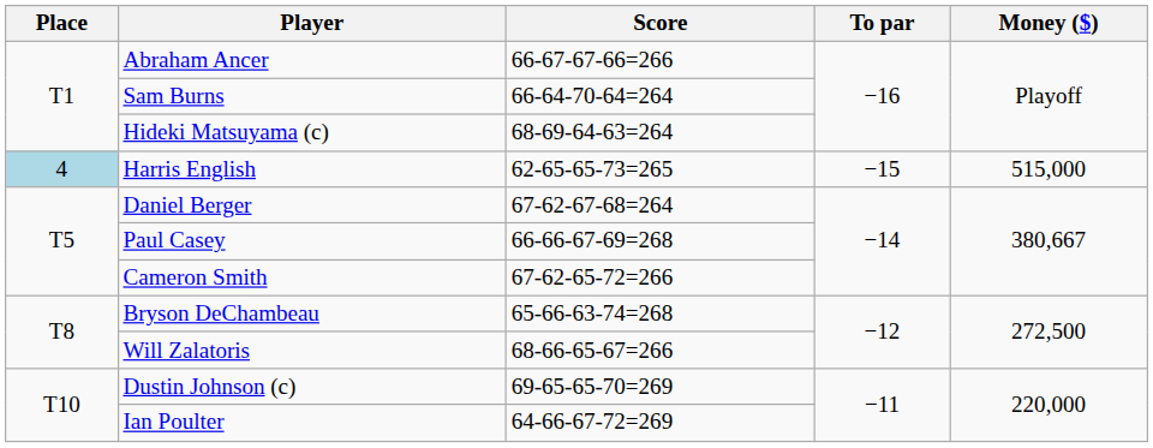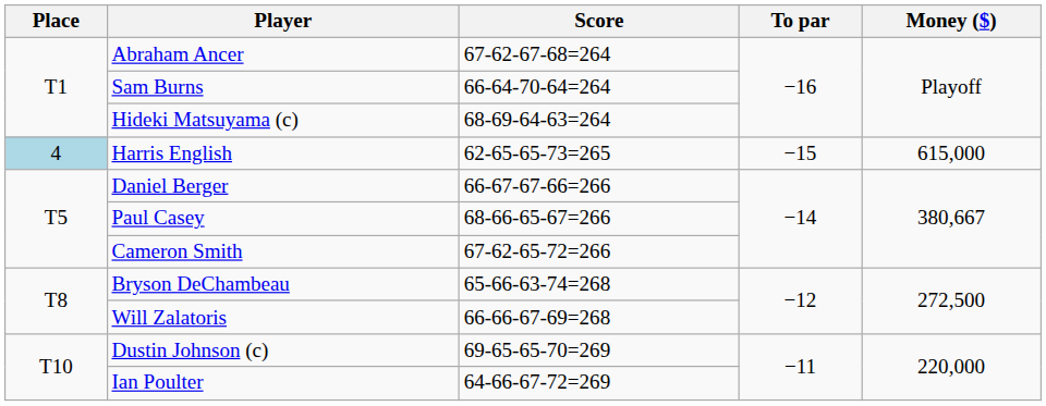Abraham Ancer | Score: 66-67-67-66=266 -> 67-62-67-68=264
Harris English | Money ($): 515,000 -> 615,000
Daniel Berger | Score: 67-62-67-68=264 -> 66-67-67-66=266
Paul Casey | Score: 66-66-67-69=268 -> 68-66-65-67=266
Will Zalatoris | Score: 68-66-65-67=266 -> 66-66-67-69=268
